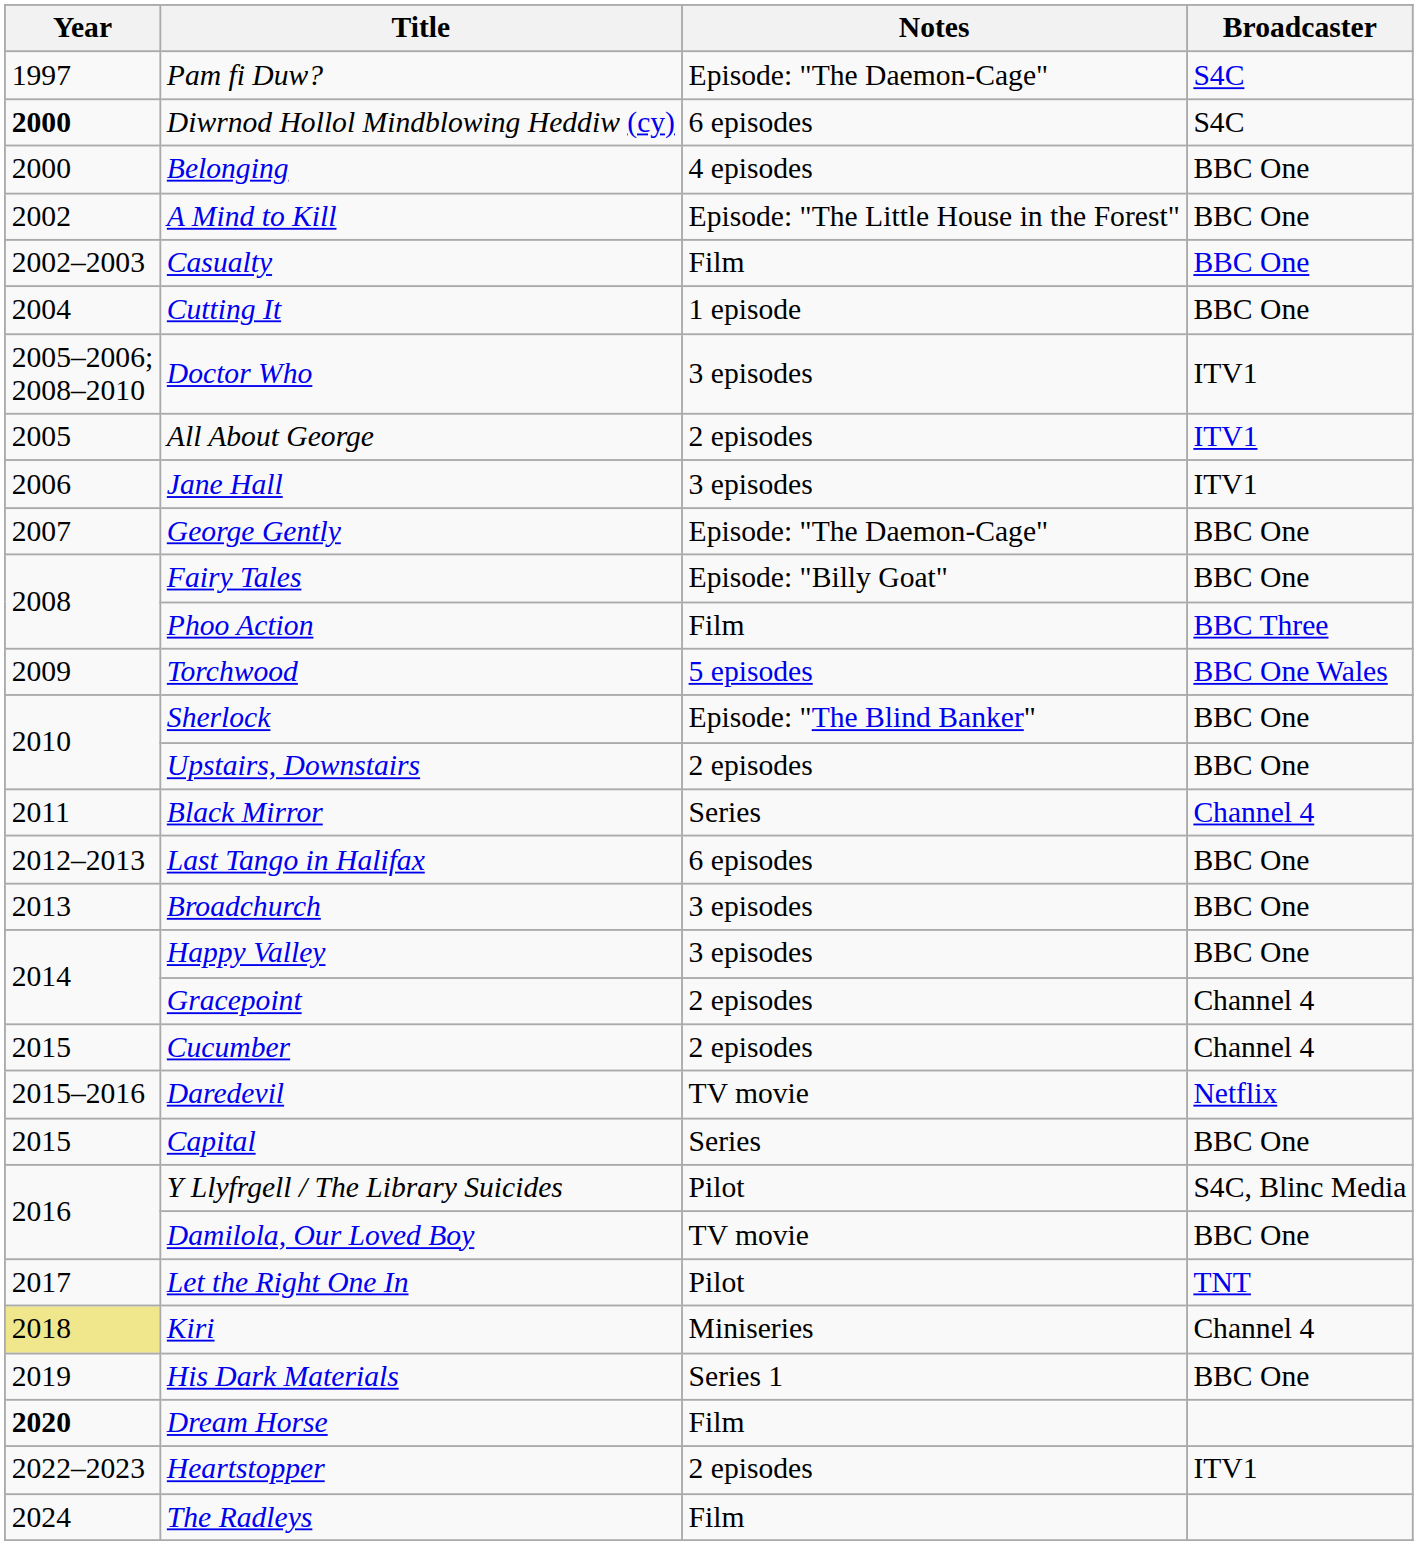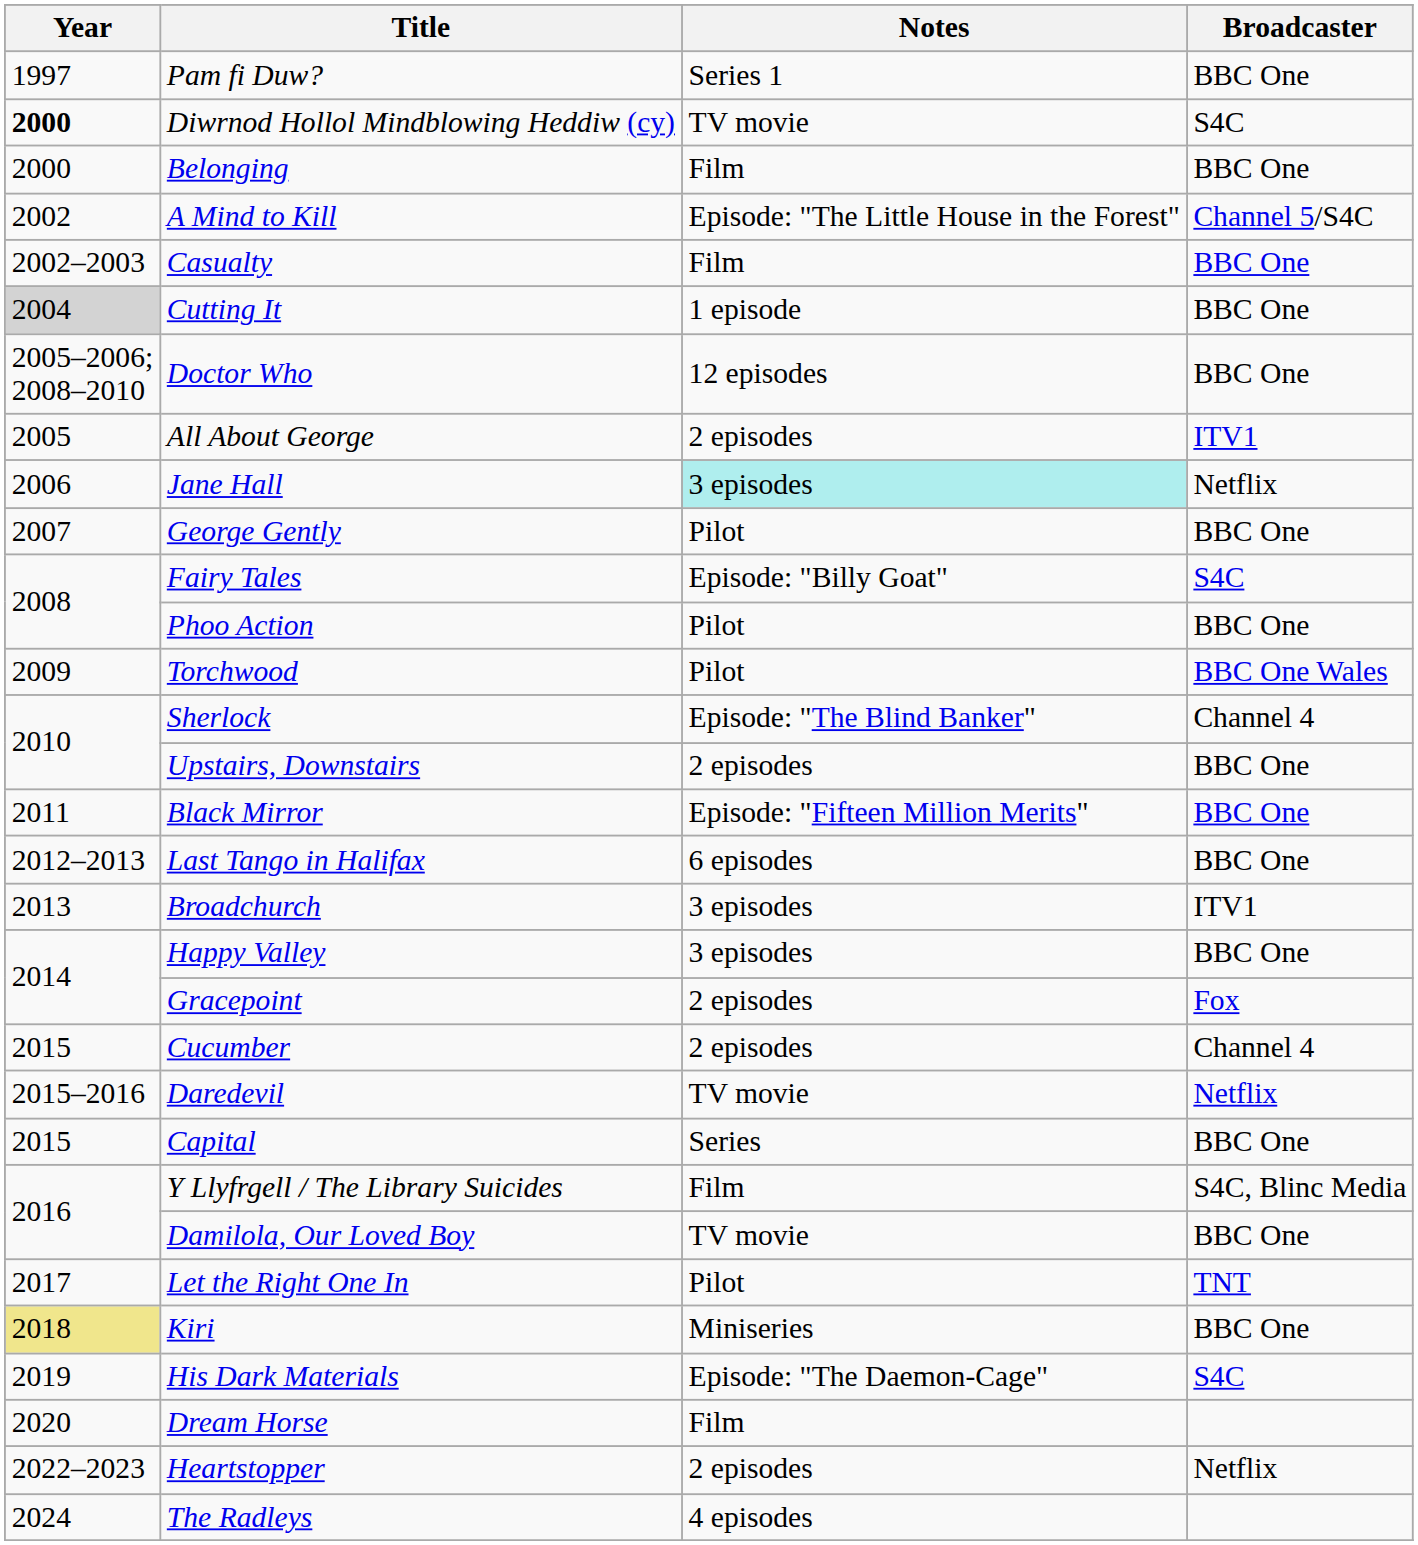Pam fi Duw? | Notes: Episode: "The Daemon-Cage" -> Series 1
Pam fi Duw? | Broadcaster: S4C -> BBC One
Diwrnod Hollol Mindblowing Heddiw (cy) | Notes: 6 episodes -> TV movie
Belonging | Notes: 4 episodes -> Film
A Mind to Kill | Broadcaster: BBC One -> Channel 5/S4C
Cutting It | Year: no background -> lightgrey background
Doctor Who | Notes: 3 episodes -> 12 episodes
Doctor Who | Broadcaster: ITV1 -> BBC One
Jane Hall | Notes: no background -> paleturquoise background
Jane Hall | Broadcaster: ITV1 -> Netflix
George Gently | Notes: Episode: "The Daemon-Cage" -> Pilot
Fairy Tales | Broadcaster: BBC One -> S4C
Phoo Action | Notes: Film -> Pilot
Phoo Action | Broadcaster: BBC Three -> BBC One
Torchwood | Notes: 5 episodes -> Pilot
Sherlock | Broadcaster: BBC One -> Channel 4
Black Mirror | Notes: Series -> Episode: "Fifteen Million Merits"
Black Mirror | Broadcaster: Channel 4 -> BBC One
Broadchurch | Broadcaster: BBC One -> ITV1
Gracepoint | Broadcaster: Channel 4 -> Fox
Y Llyfrgell / The Library Suicides | Notes: Pilot -> Film
Kiri | Broadcaster: Channel 4 -> BBC One
His Dark Materials | Notes: Series 1 -> Episode: "The Daemon-Cage"
His Dark Materials | Broadcaster: BBC One -> S4C
Dream Horse | Year: bold -> normal
Heartstopper | Broadcaster: ITV1 -> Netflix
The Radleys | Notes: Film -> 4 episodes
